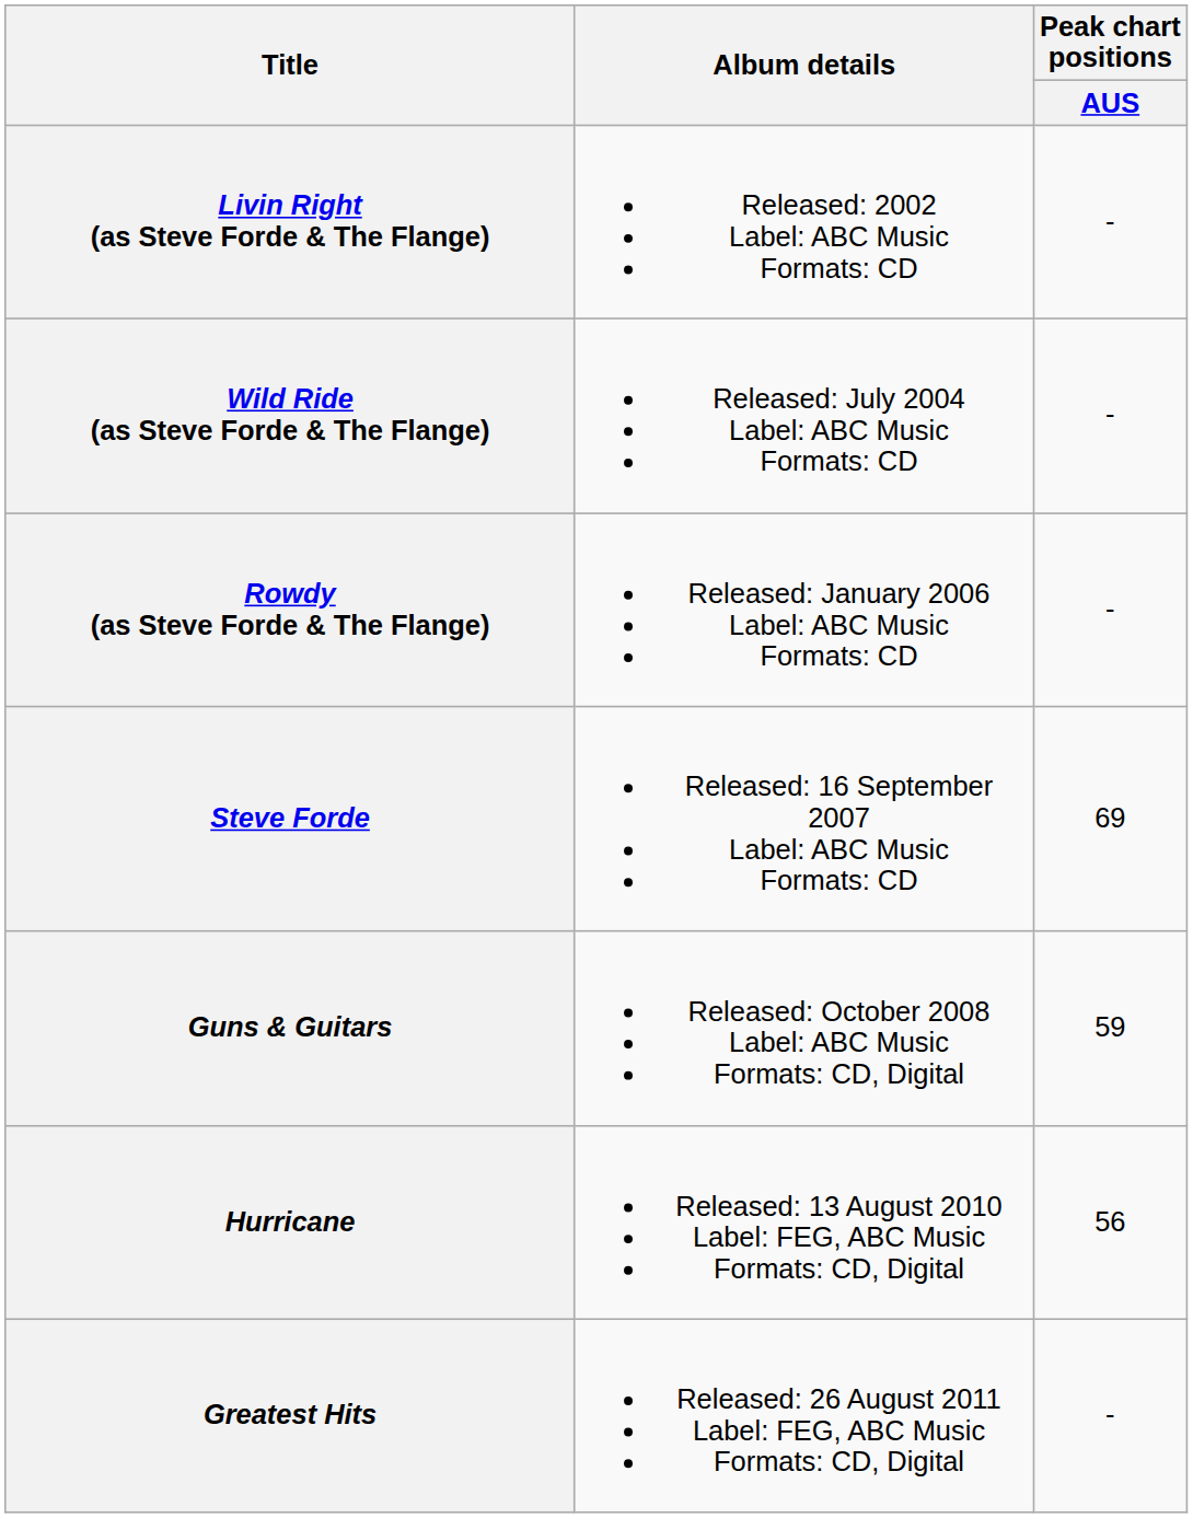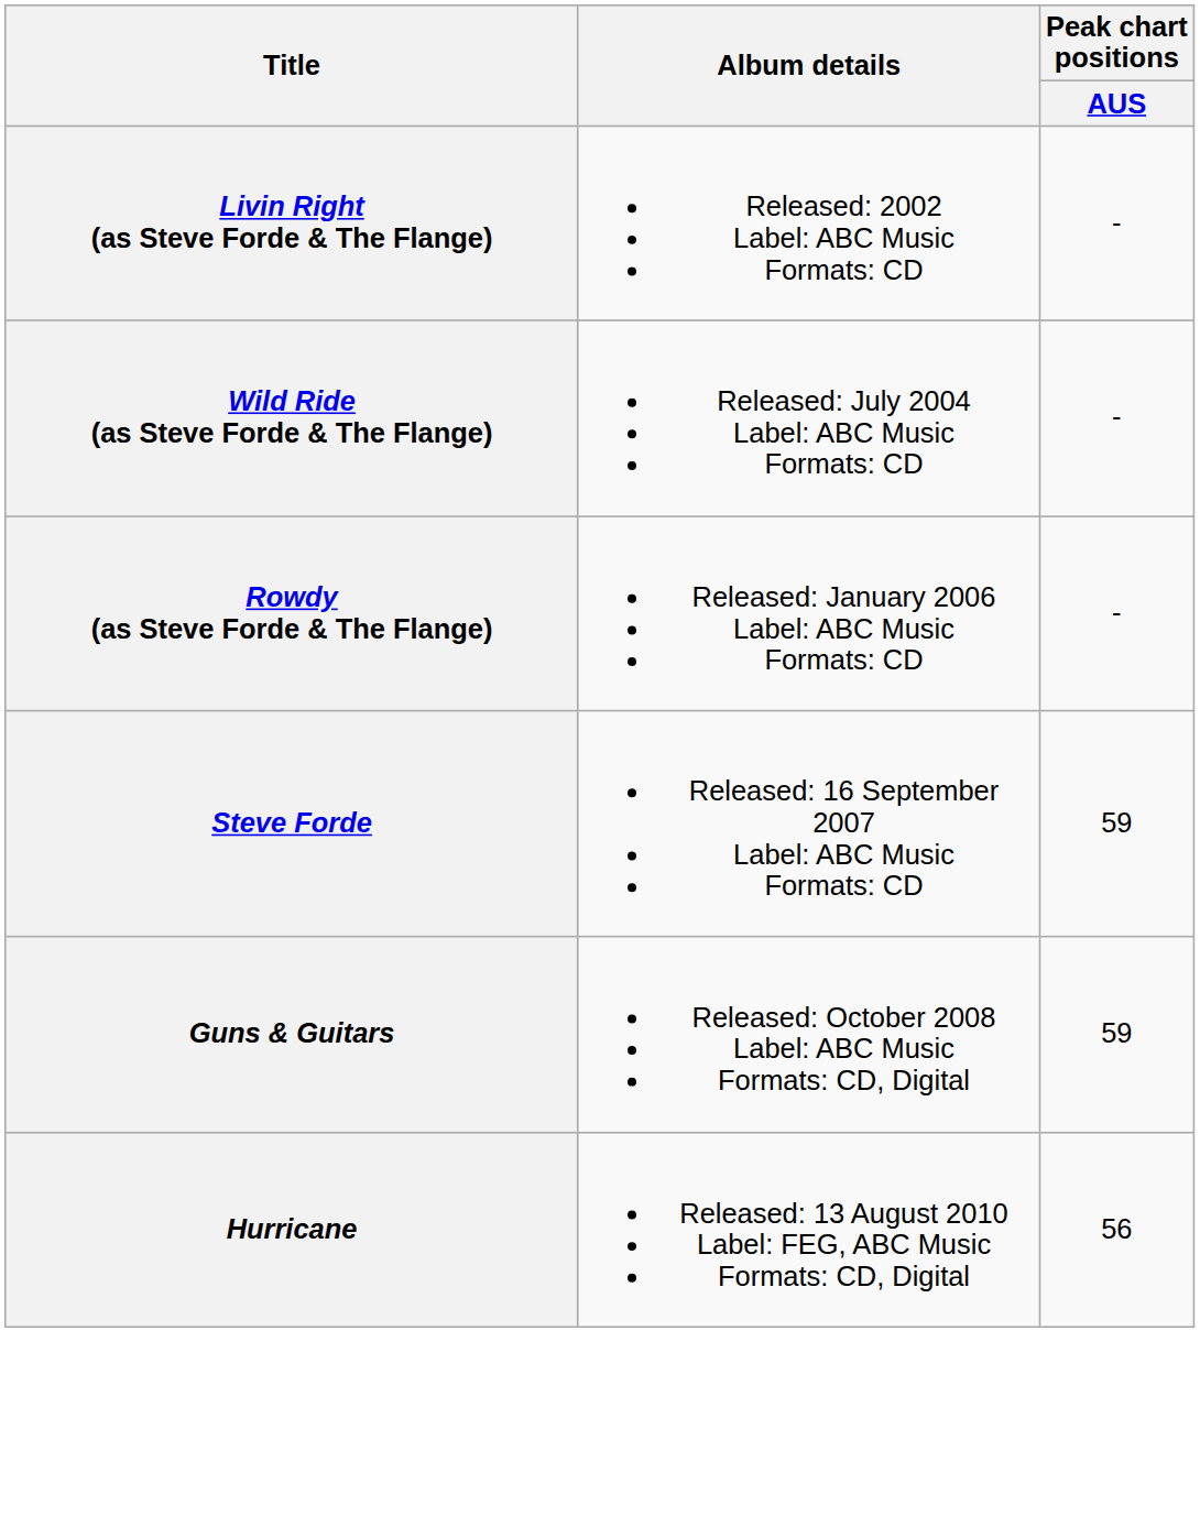Steve Forde | Peak chart positions / AUS: 69 -> 59
- row: Greatest Hits | Released: 26 August 2011 Label: FEG, ABC Music Formats: CD, Digital | -
